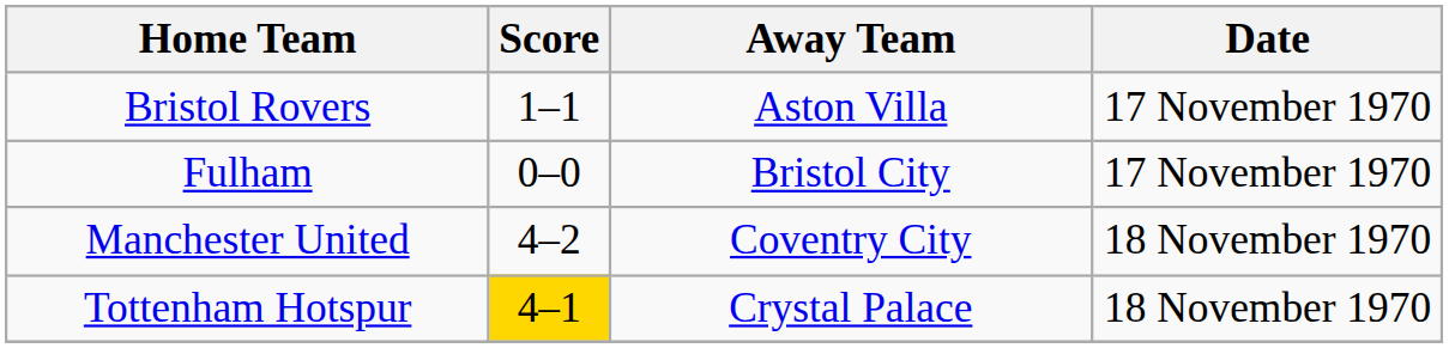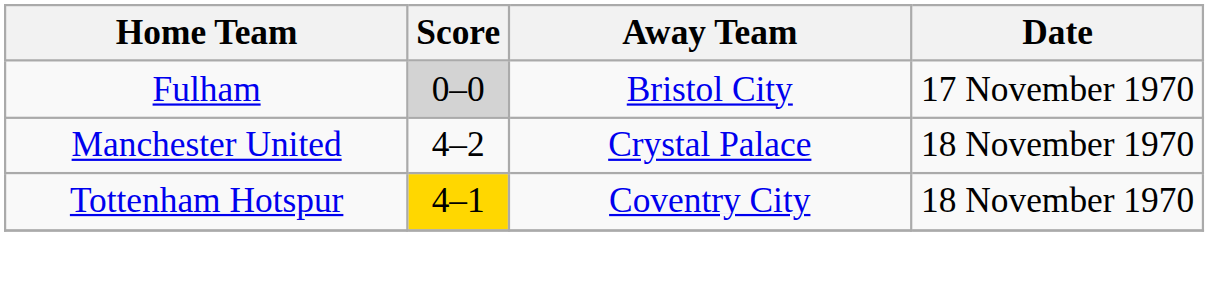- row: Bristol Rovers | 1–1 | Aston Villa | 17 November 1970
Fulham | Score: no background -> lightgrey background
Manchester United | Away Team: Coventry City -> Crystal Palace
Tottenham Hotspur | Away Team: Crystal Palace -> Coventry City
